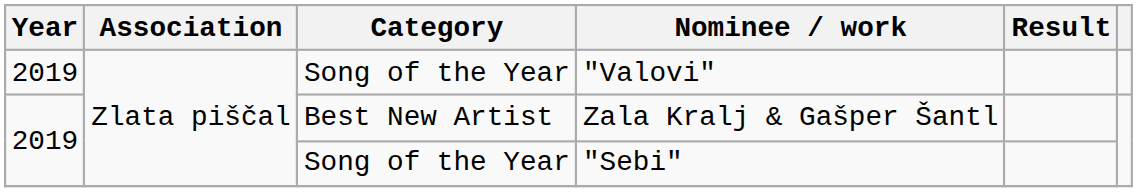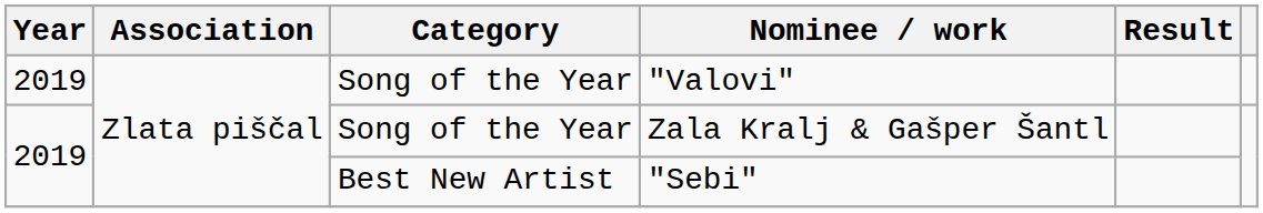Zala Kralj & Gašper Šantl | Category: Best New Artist -> Song of the Year
"Sebi" | Category: Song of the Year -> Best New Artist
